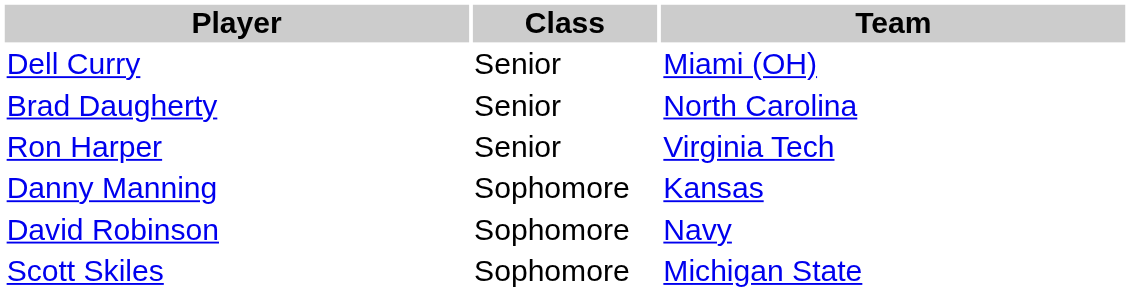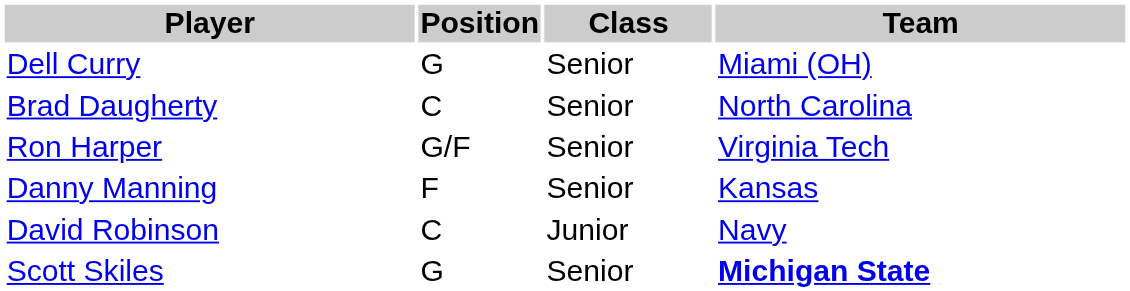+ column: Position | G | C | G/F | F | C | G
Danny Manning | Class: Sophomore -> Senior
David Robinson | Class: Sophomore -> Junior
Scott Skiles | Class: Sophomore -> Senior
Scott Skiles | Team: normal -> bold
